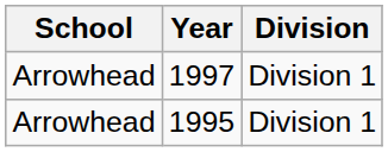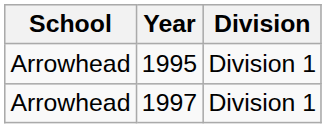rows swapped: 1995 <-> 1997
